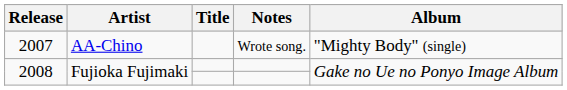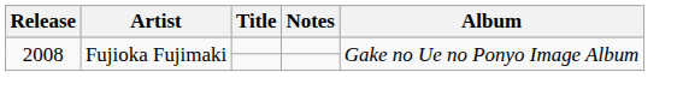- row: 2007 | AA-Chino | Wrote song. | "Mighty Body" (single)
